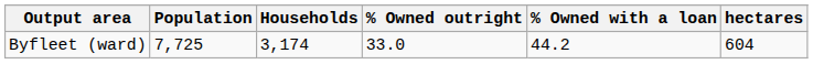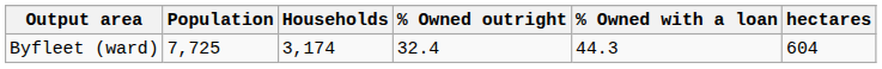Byfleet (ward) | % Owned outright: 33.0 -> 32.4
Byfleet (ward) | % Owned with a loan: 44.2 -> 44.3
